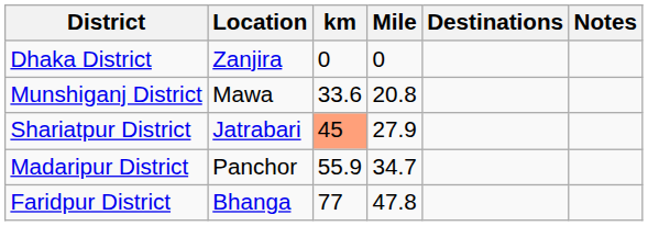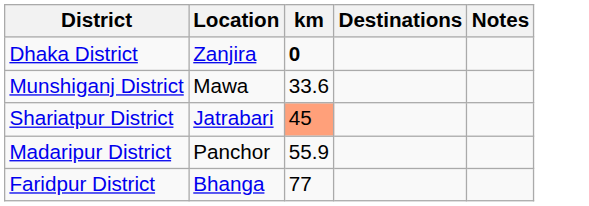- column: Mile | 0 | 20.8 | 27.9 | 34.7 | 47.8
Dhaka District | km: normal -> bold
